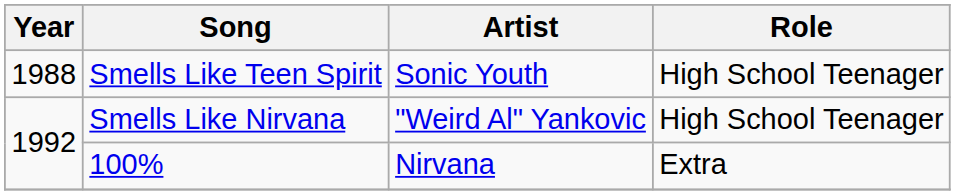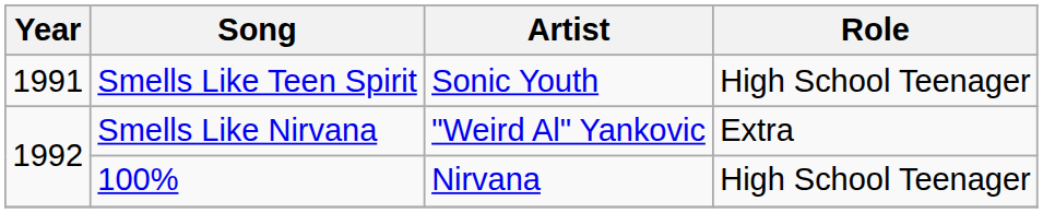Smells Like Teen Spirit | Year: 1988 -> 1991
Smells Like Nirvana | Role: High School Teenager -> Extra
100% | Role: Extra -> High School Teenager
